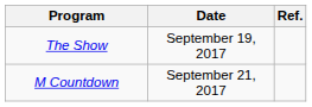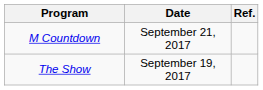rows swapped: The Show <-> M Countdown
